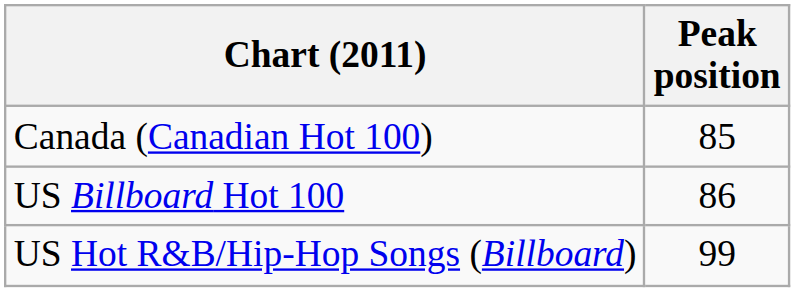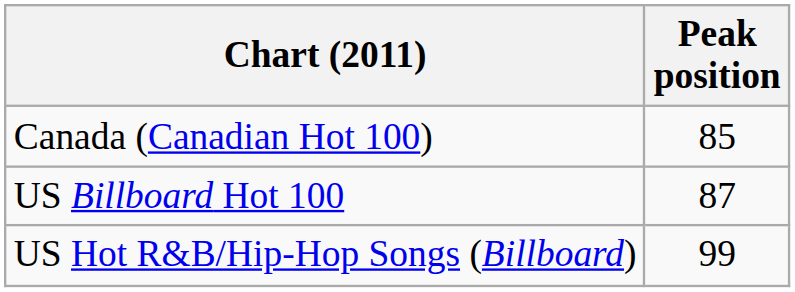US Billboard Hot 100 | Peak position: 86 -> 87
